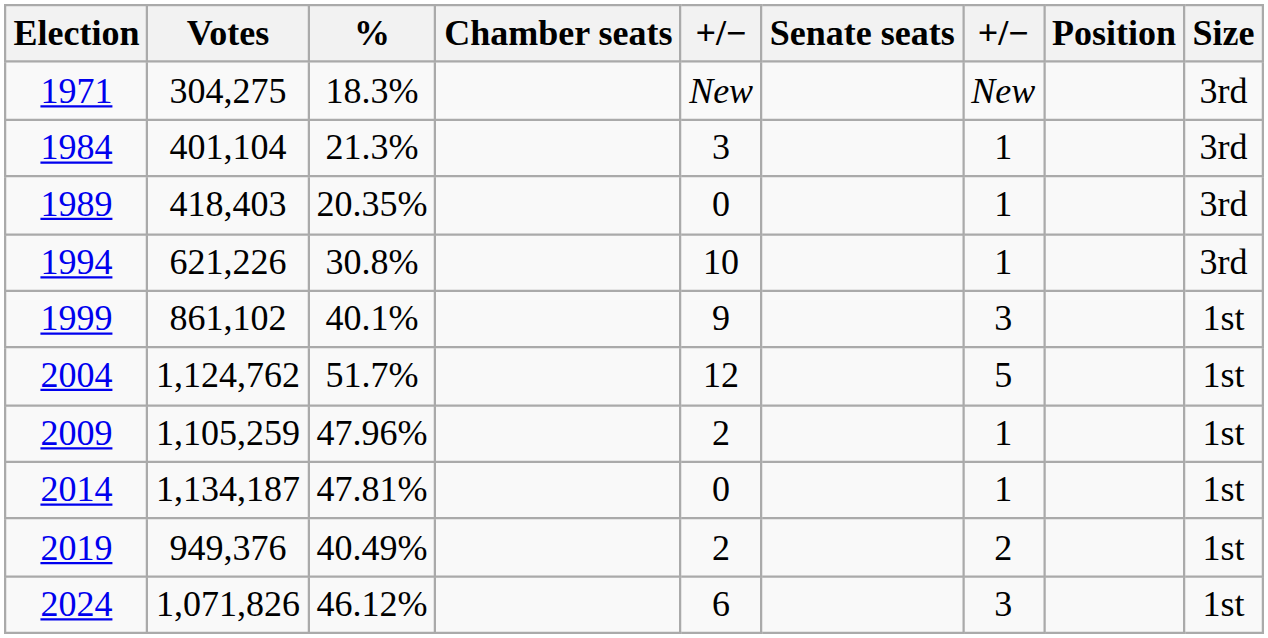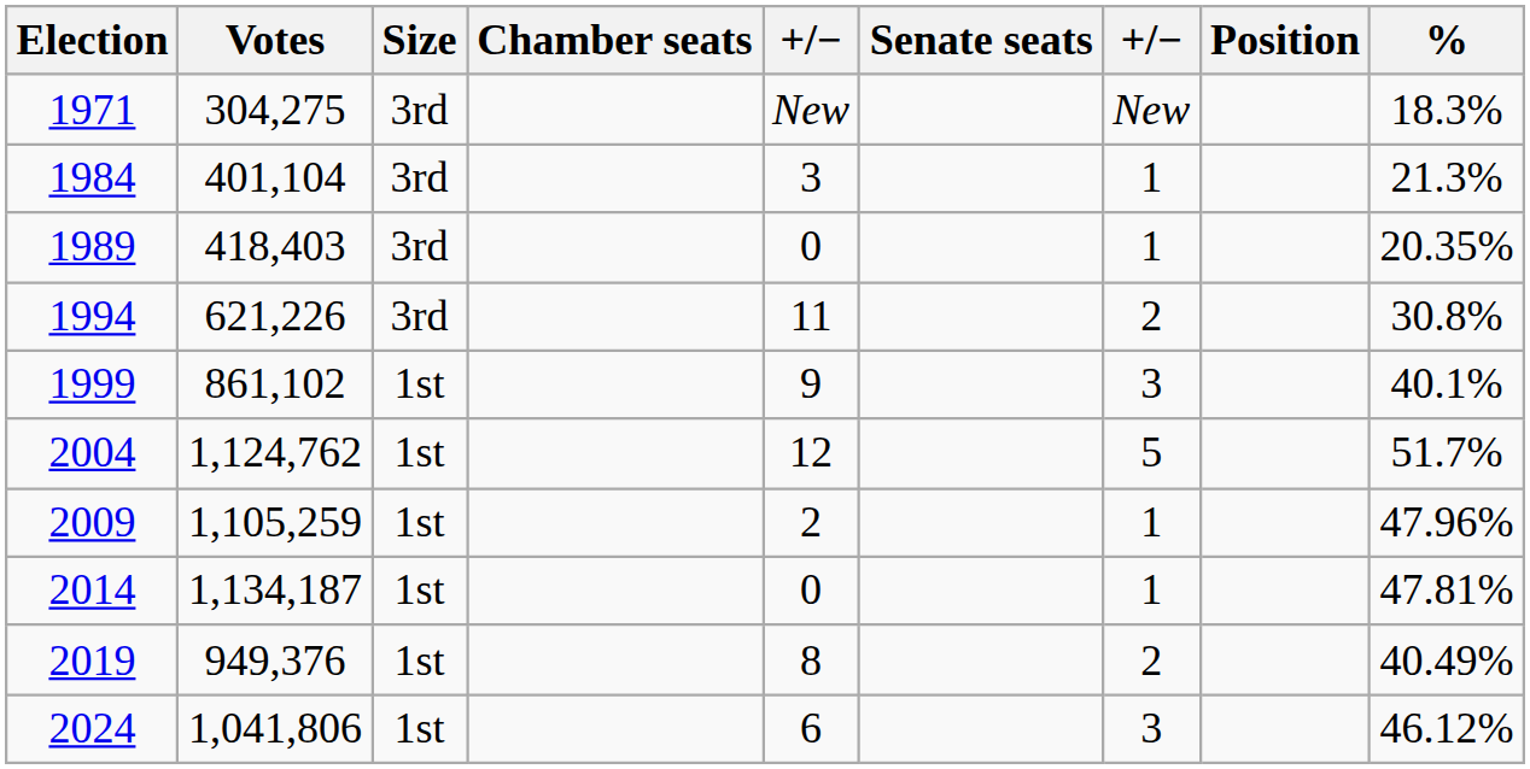columns swapped: % <-> Size
1994 | column 5: 10 -> 11
1994 | column 7: 1 -> 2
2019 | column 5: 2 -> 8
2024 | Votes: 1,071,826 -> 1,041,806
